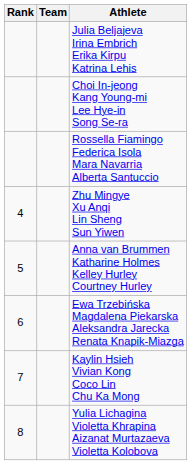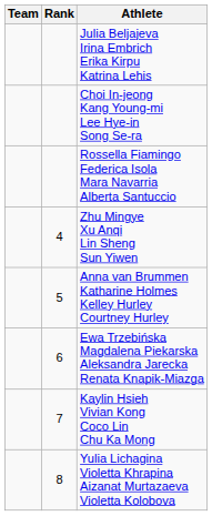columns swapped: Rank <-> Team
